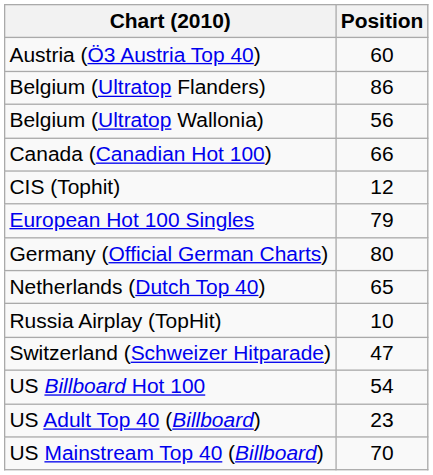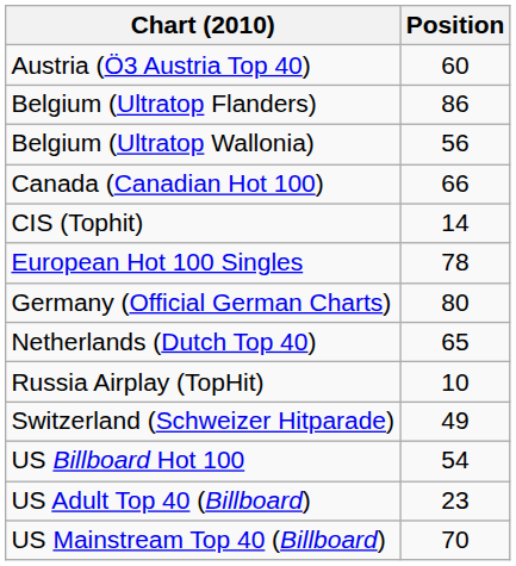CIS (Tophit) | Position: 12 -> 14
European Hot 100 Singles | Position: 79 -> 78
Switzerland (Schweizer Hitparade) | Position: 47 -> 49
